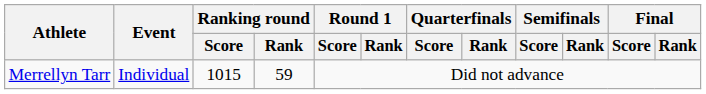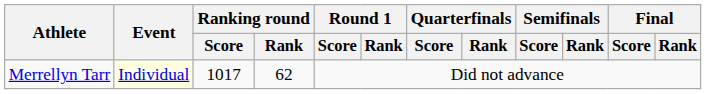Merrellyn Tarr | Event: no background -> lightyellow background
Merrellyn Tarr | Ranking round / Score: 1015 -> 1017
Merrellyn Tarr | Ranking round / Rank: 59 -> 62
